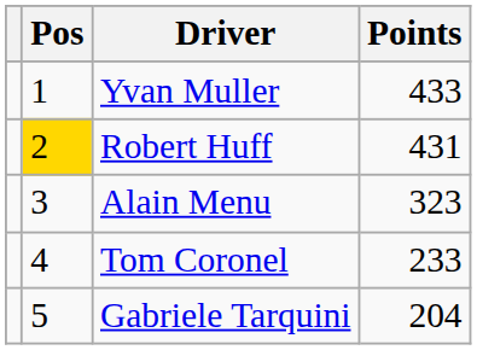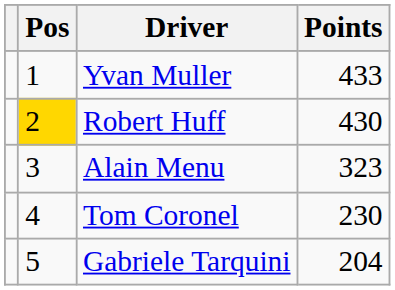Robert Huff | Points: 431 -> 430
Tom Coronel | Points: 233 -> 230
